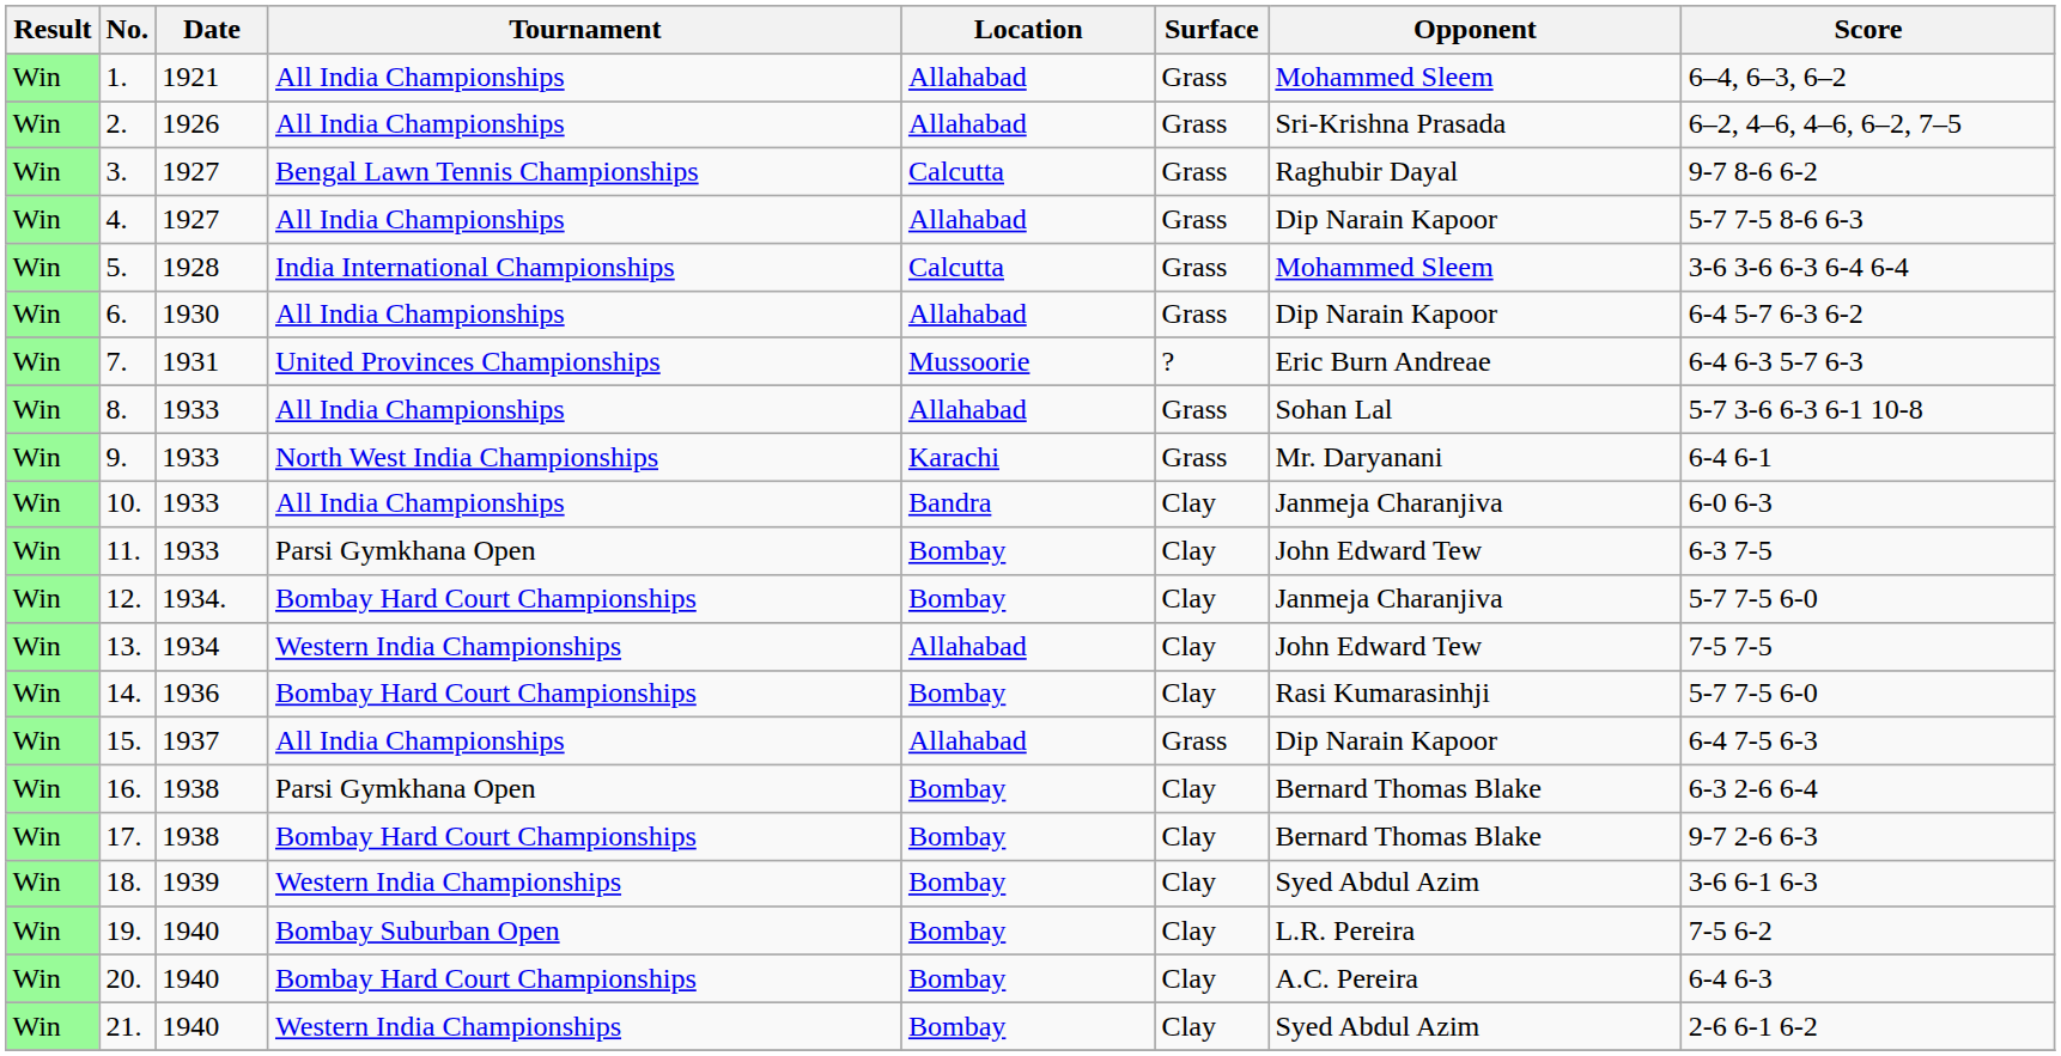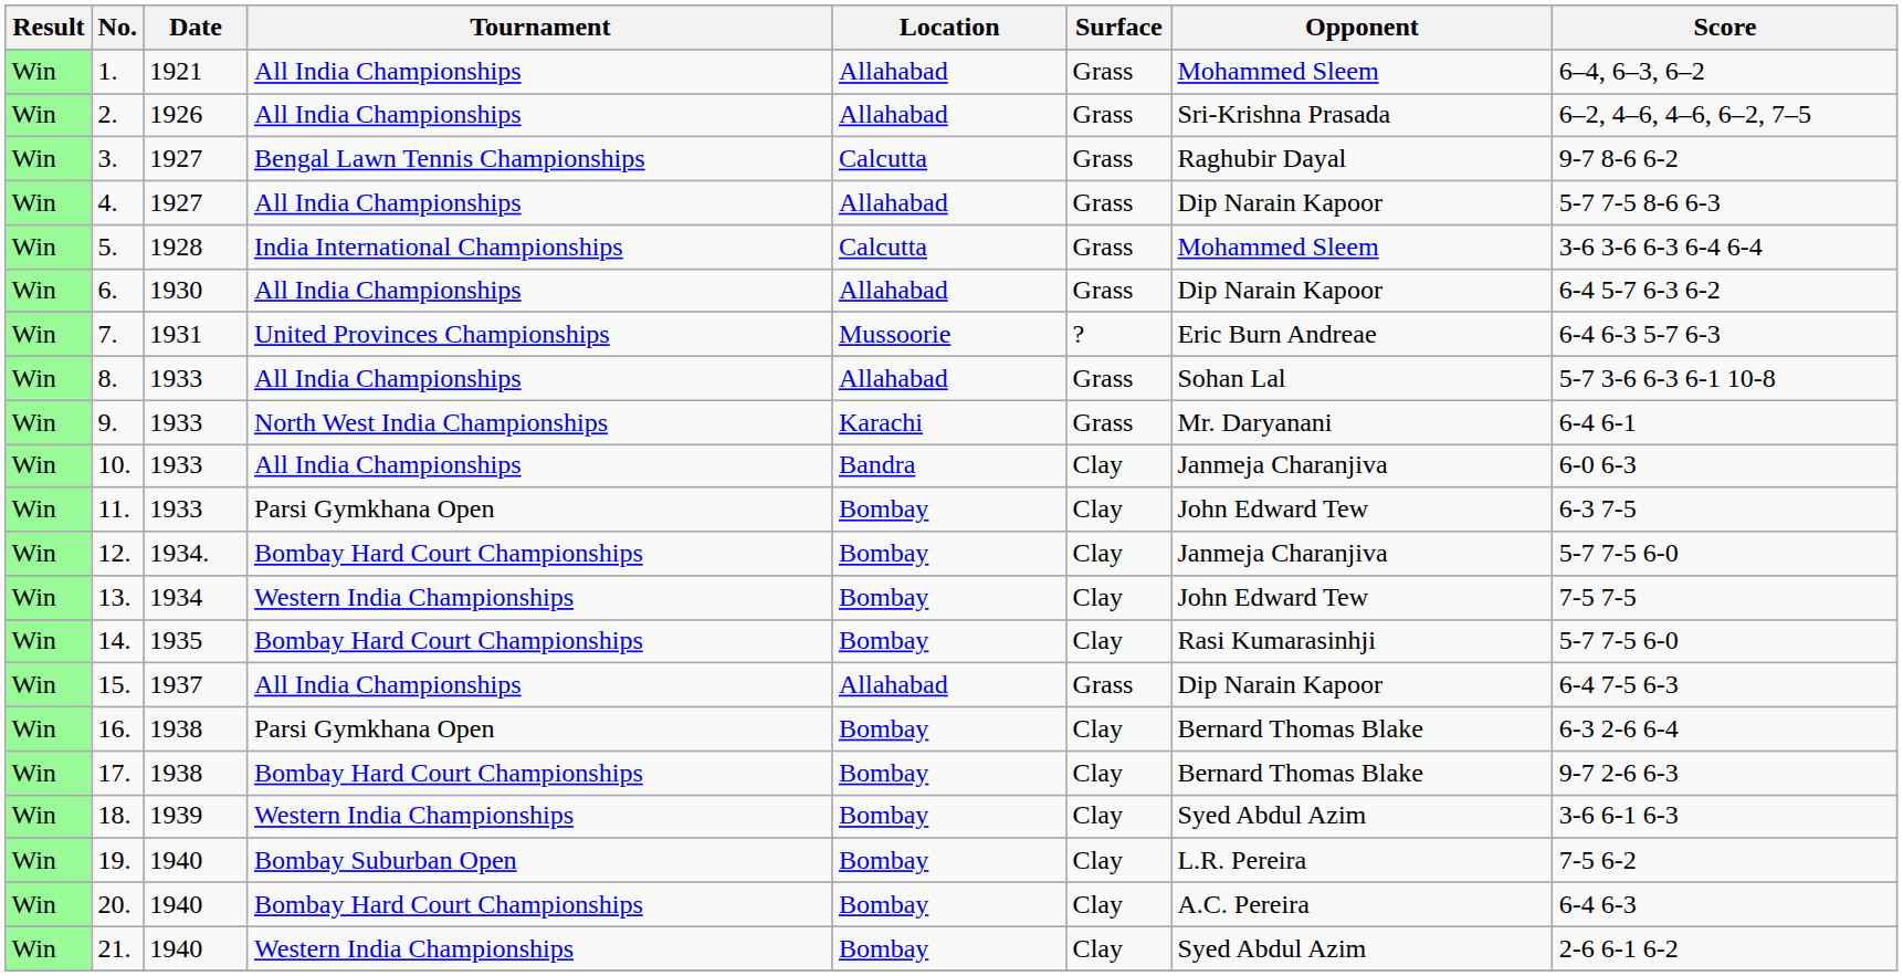13. | Location: Allahabad -> Bombay
14. | Date: 1936 -> 1935
